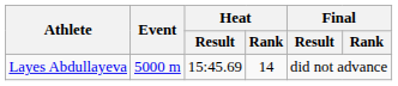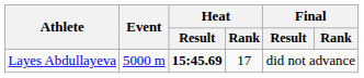Layes Abdullayeva | Heat / Result: normal -> bold
Layes Abdullayeva | Heat / Rank: 14 -> 17
